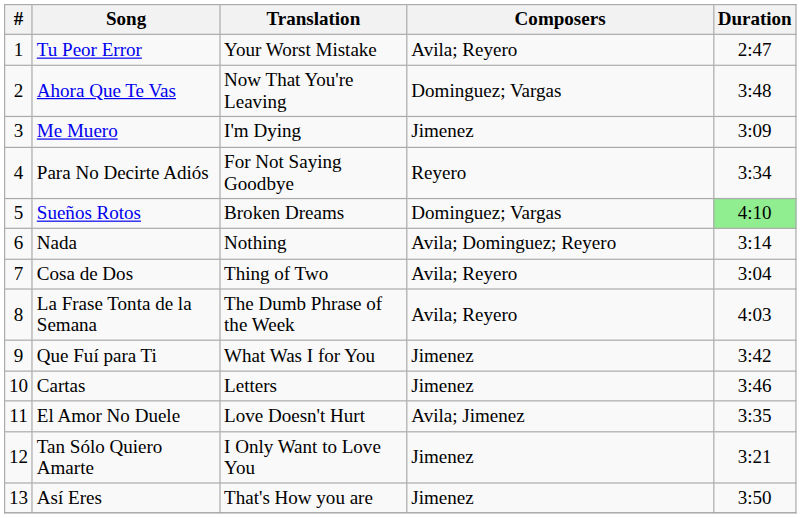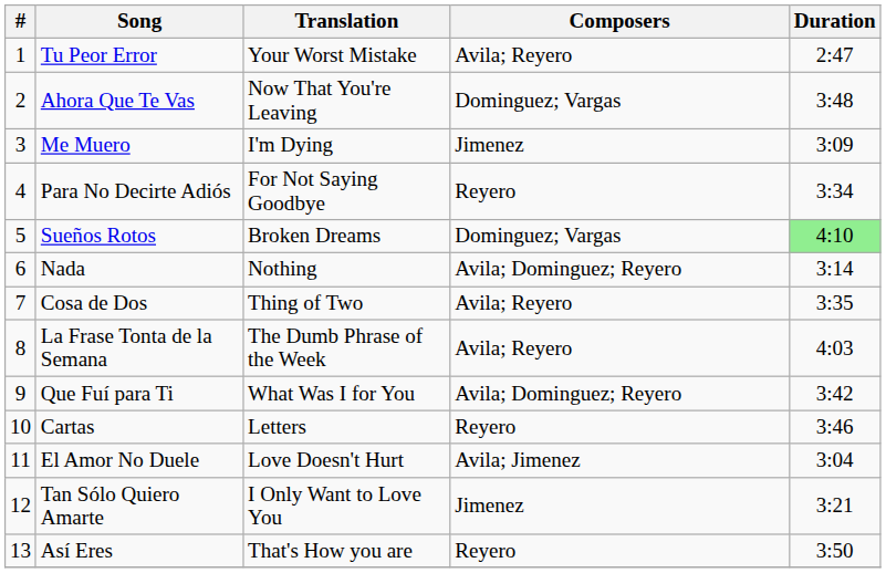Cosa de Dos | Duration: 3:04 -> 3:35
Que Fuí para Ti | Composers: Jimenez -> Avila; Dominguez; Reyero
Cartas | Composers: Jimenez -> Reyero
El Amor No Duele | Duration: 3:35 -> 3:04
Así Eres | Composers: Jimenez -> Reyero
